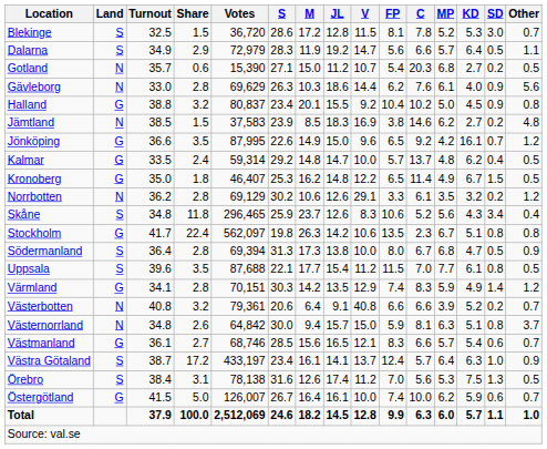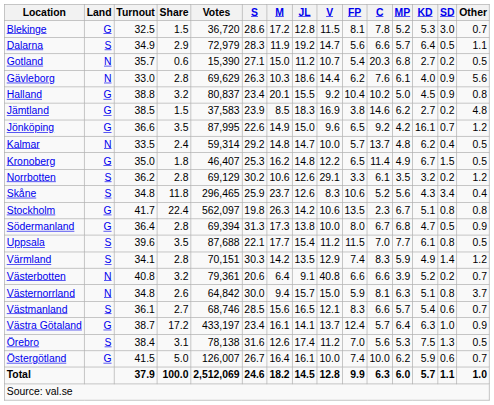Blekinge | Land: S -> G
Jämtland | Land: N -> G
Kalmar | Land: G -> N
Norrbotten | Land: N -> S
Södermanland | Land: S -> G
Värmland | Land: G -> S
Västmanland | Land: G -> S
Västra Götaland | Land: S -> G
